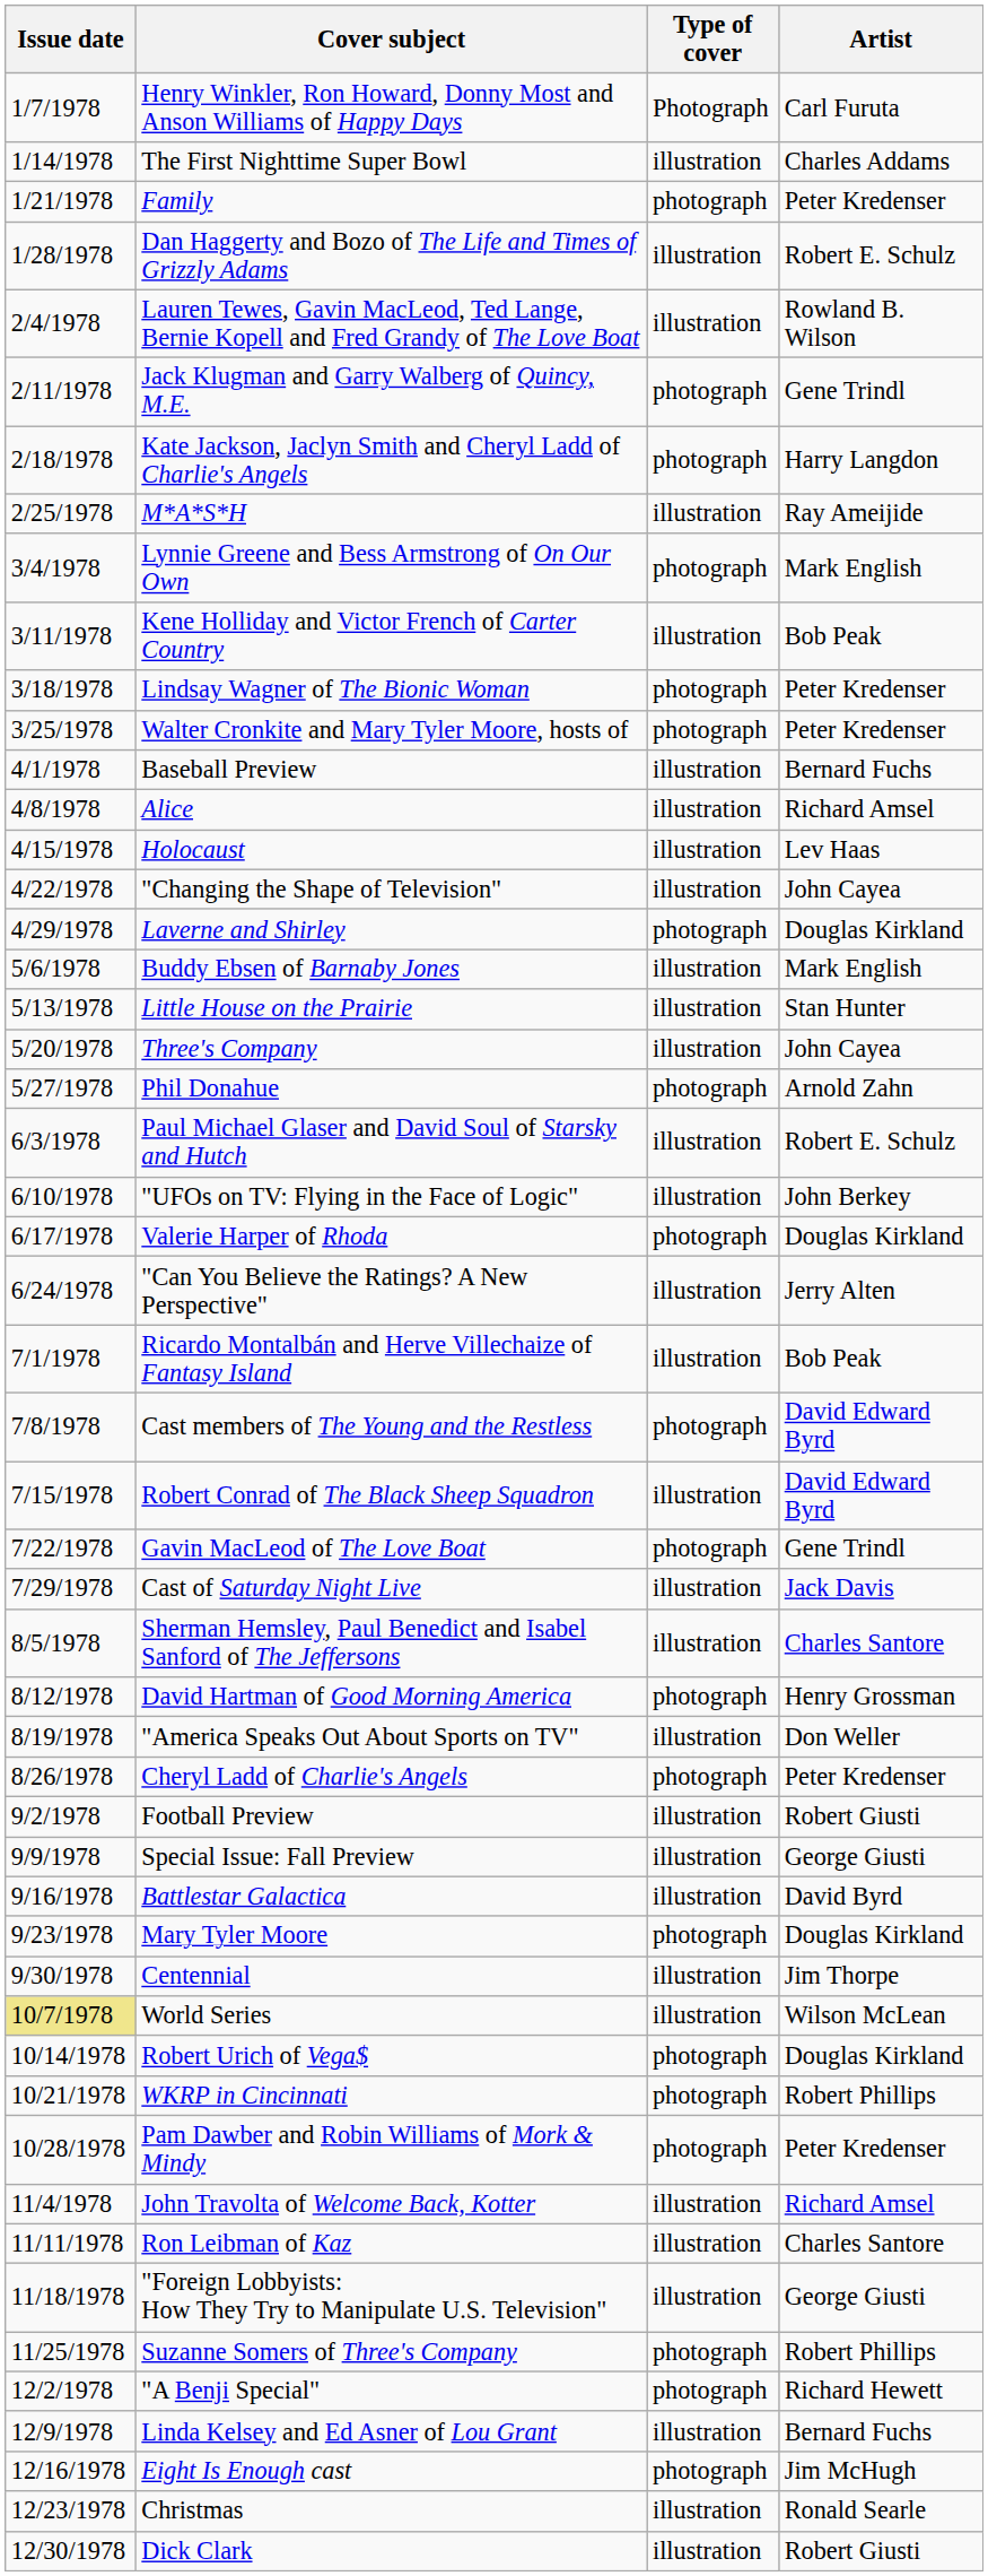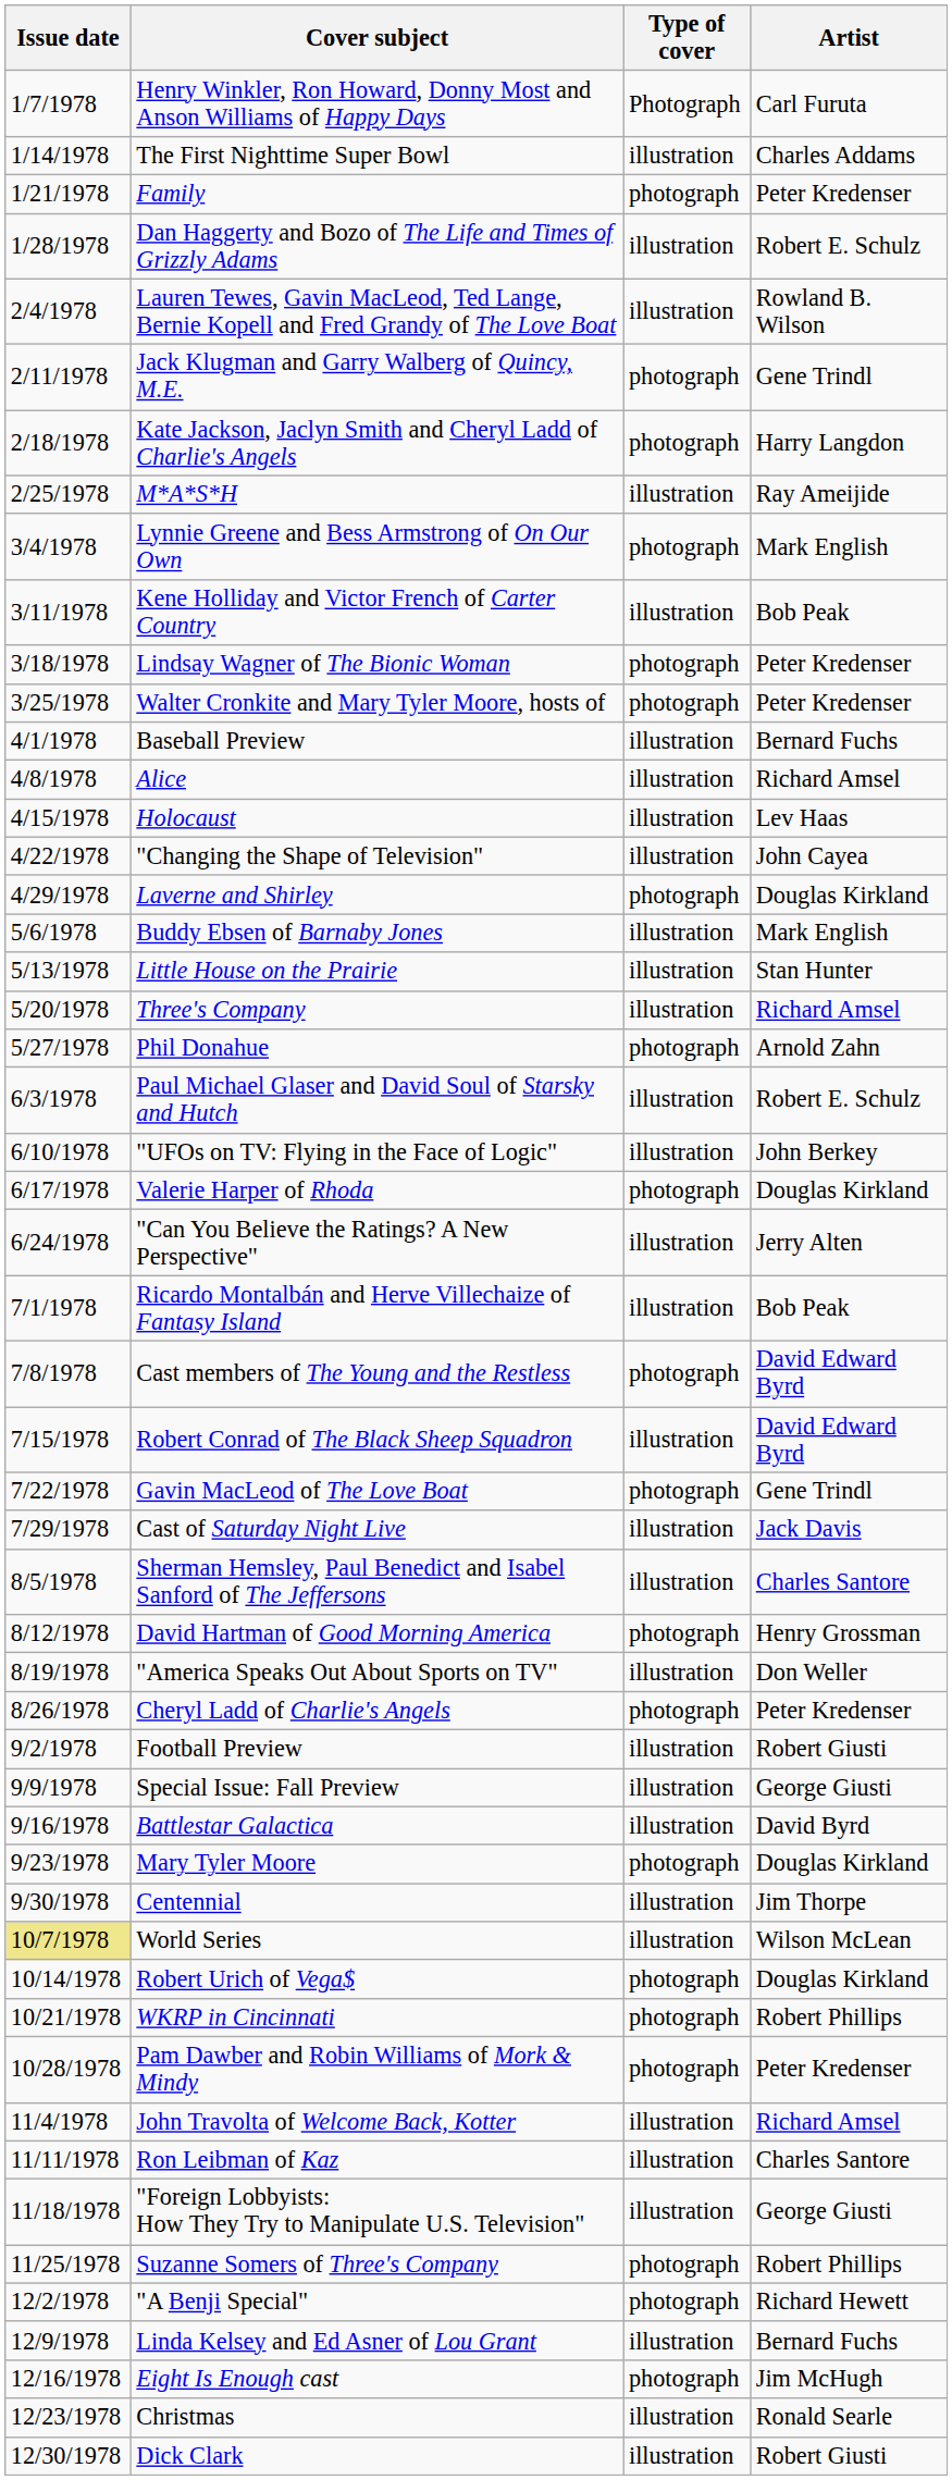Three's Company | Artist: John Cayea -> Richard Amsel
